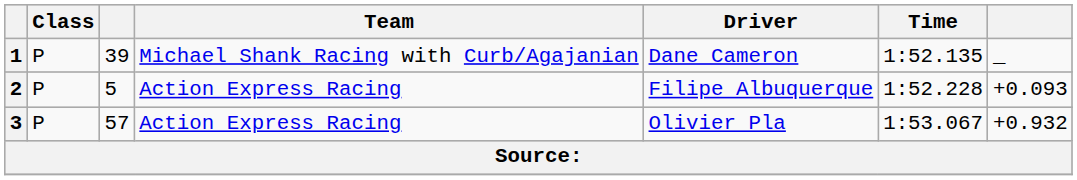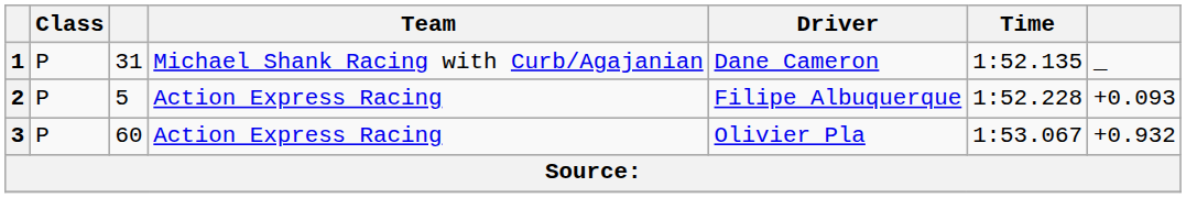1 | column 3: 39 -> 31
3 | column 3: 57 -> 60
